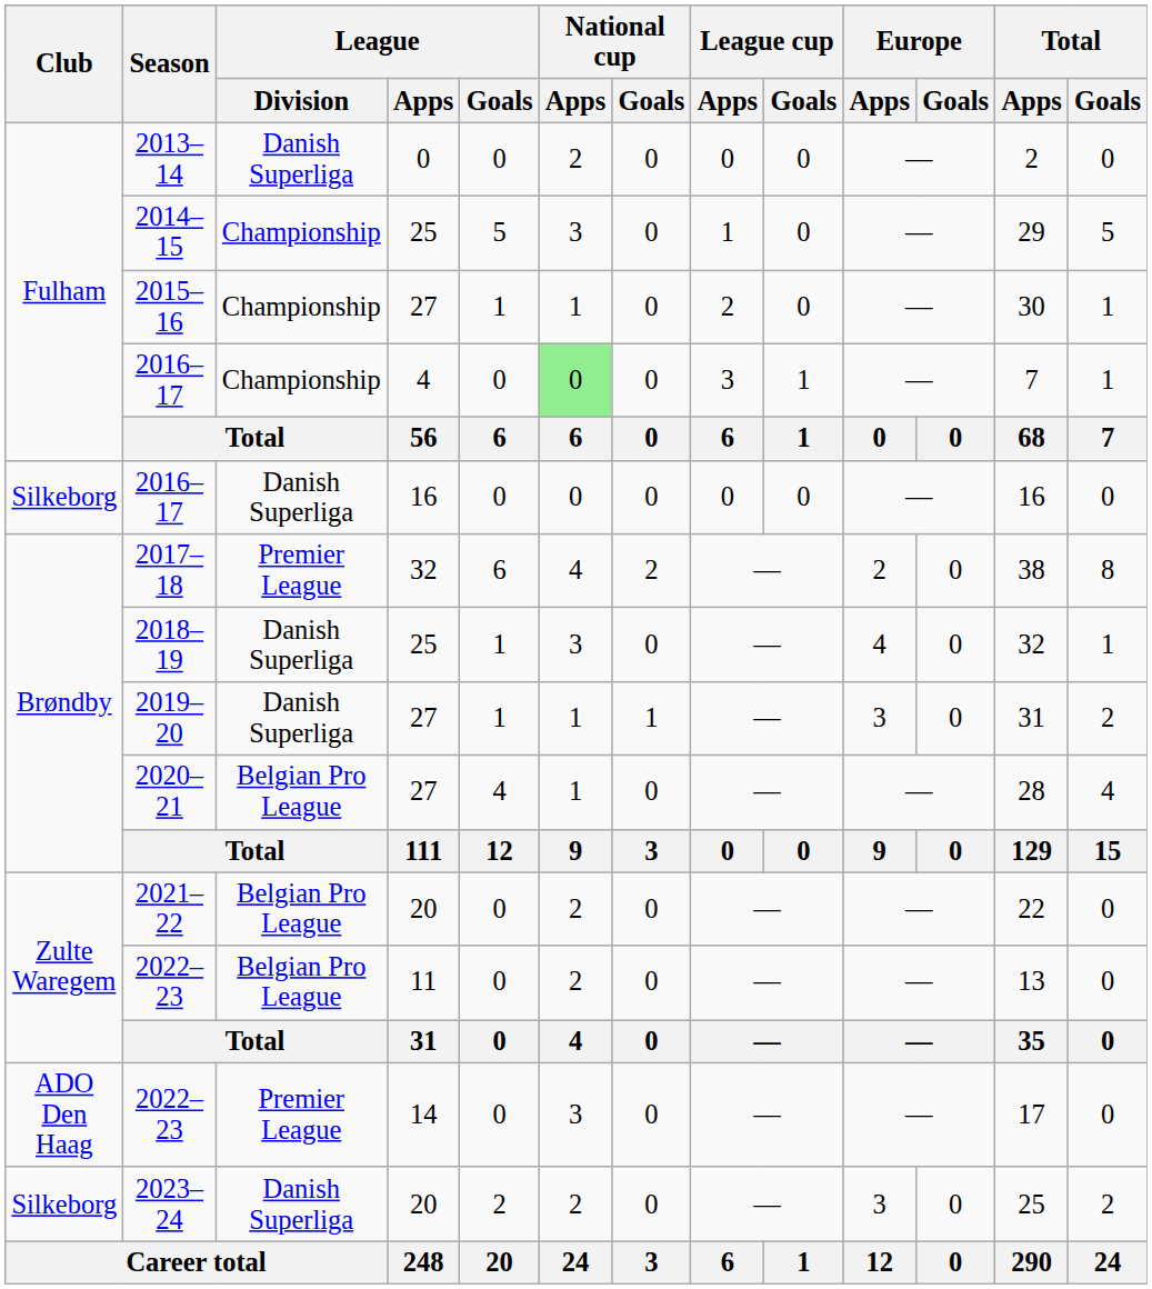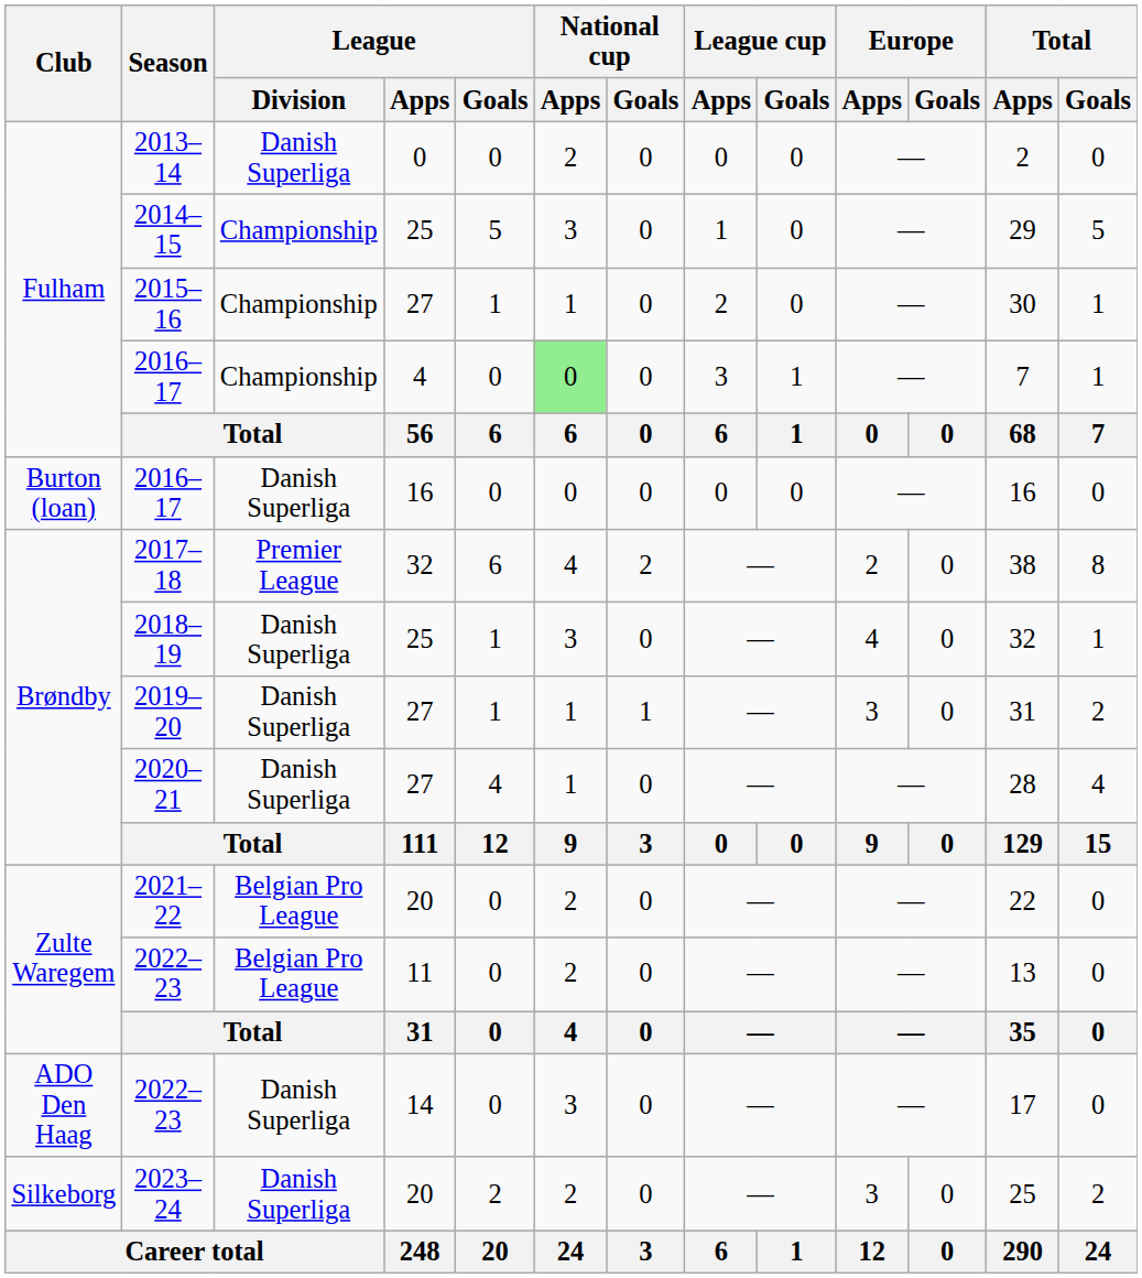2016–17 / 16 | Club: Silkeborg -> Burton (loan)
2020–21 | League / Division: Belgian Pro League -> Danish Superliga
2022–23 / 14 | League / Division: Premier League -> Danish Superliga
